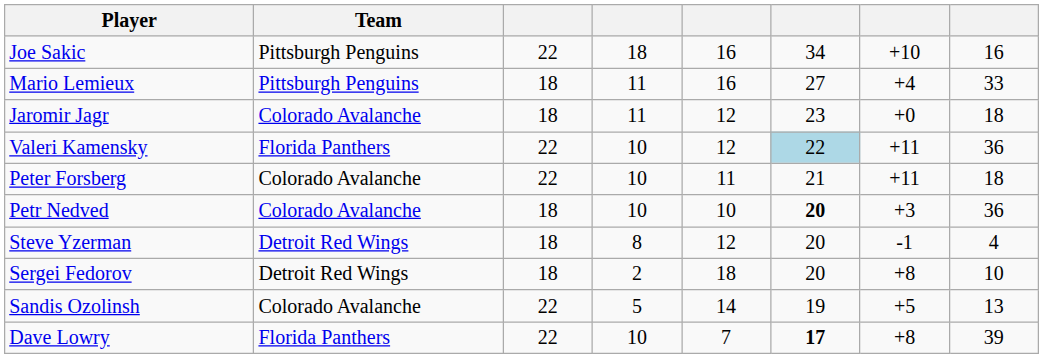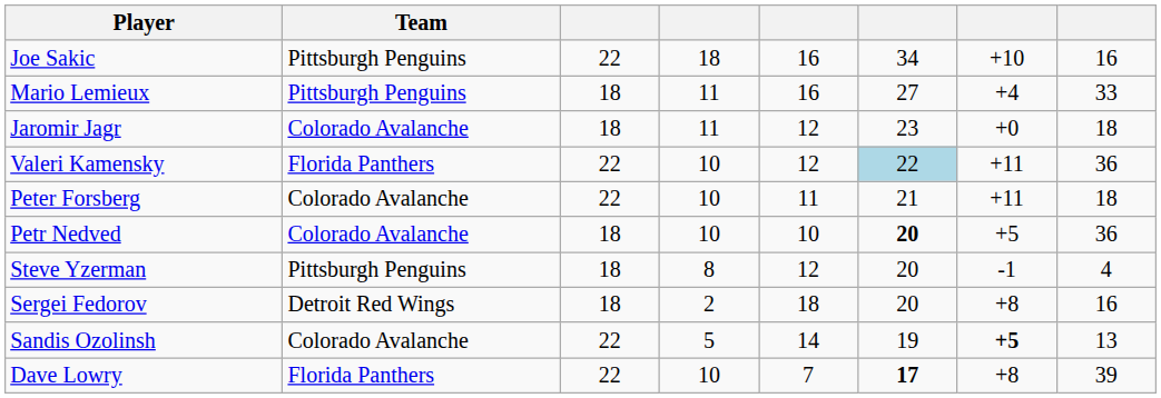Petr Nedved | column 7: +3 -> +5
Steve Yzerman | Team: Detroit Red Wings -> Pittsburgh Penguins
Sergei Fedorov | column 8: 10 -> 16
Sandis Ozolinsh | column 7: normal -> bold
